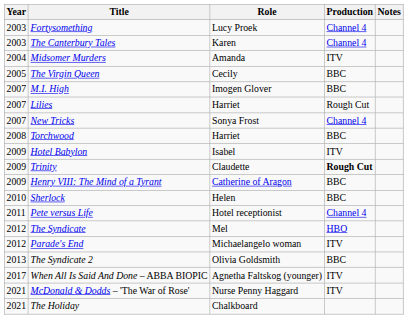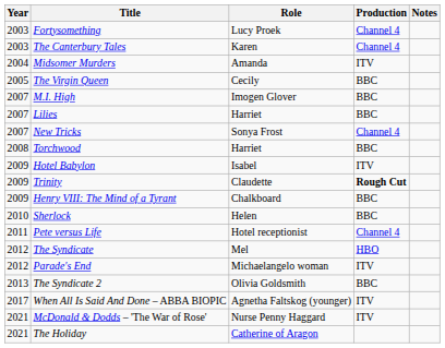Lilies | Production: Rough Cut -> BBC
Henry VIII: The Mind of a Tyrant | Role: Catherine of Aragon -> Chalkboard
The Holiday | Role: Chalkboard -> Catherine of Aragon
